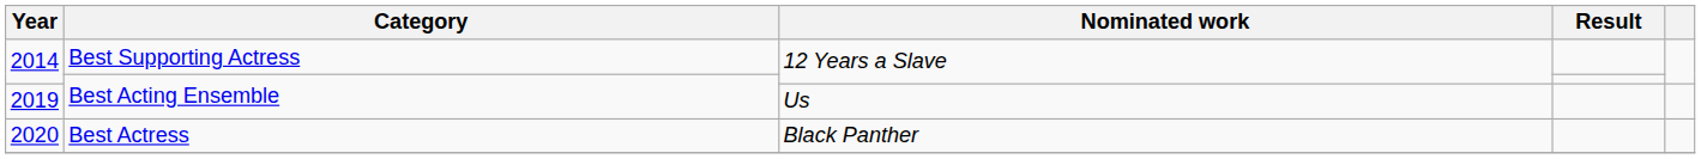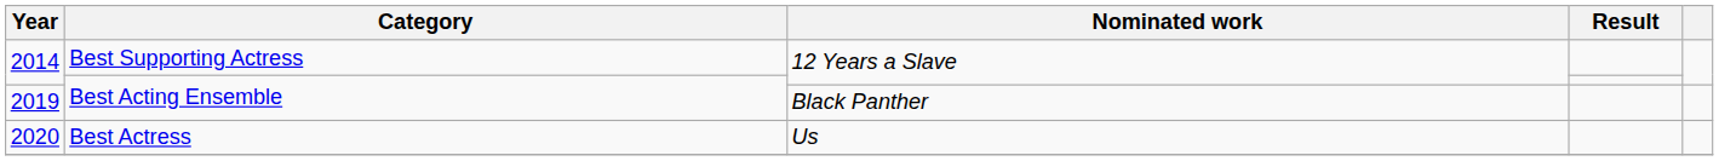2019 | Nominated work: Us -> Black Panther
2020 | Nominated work: Black Panther -> Us
